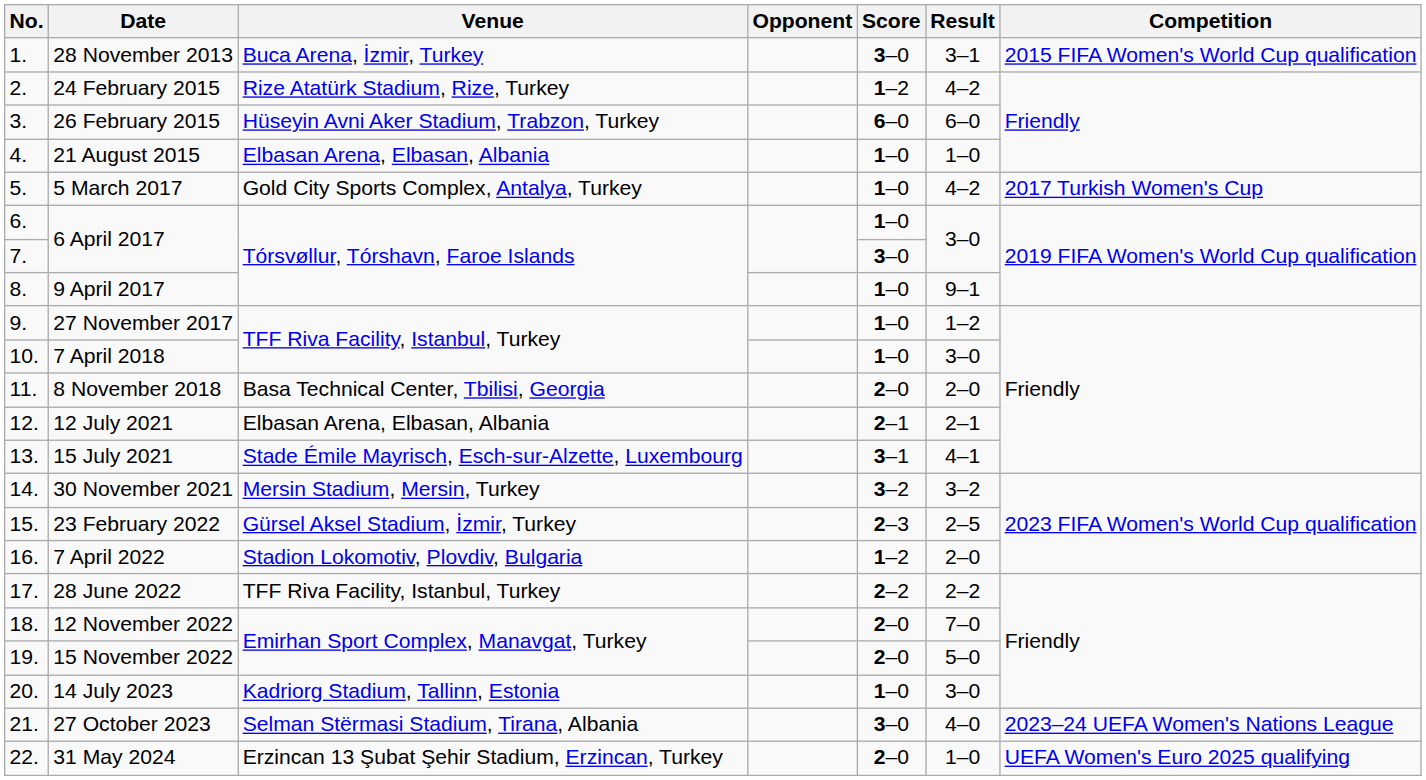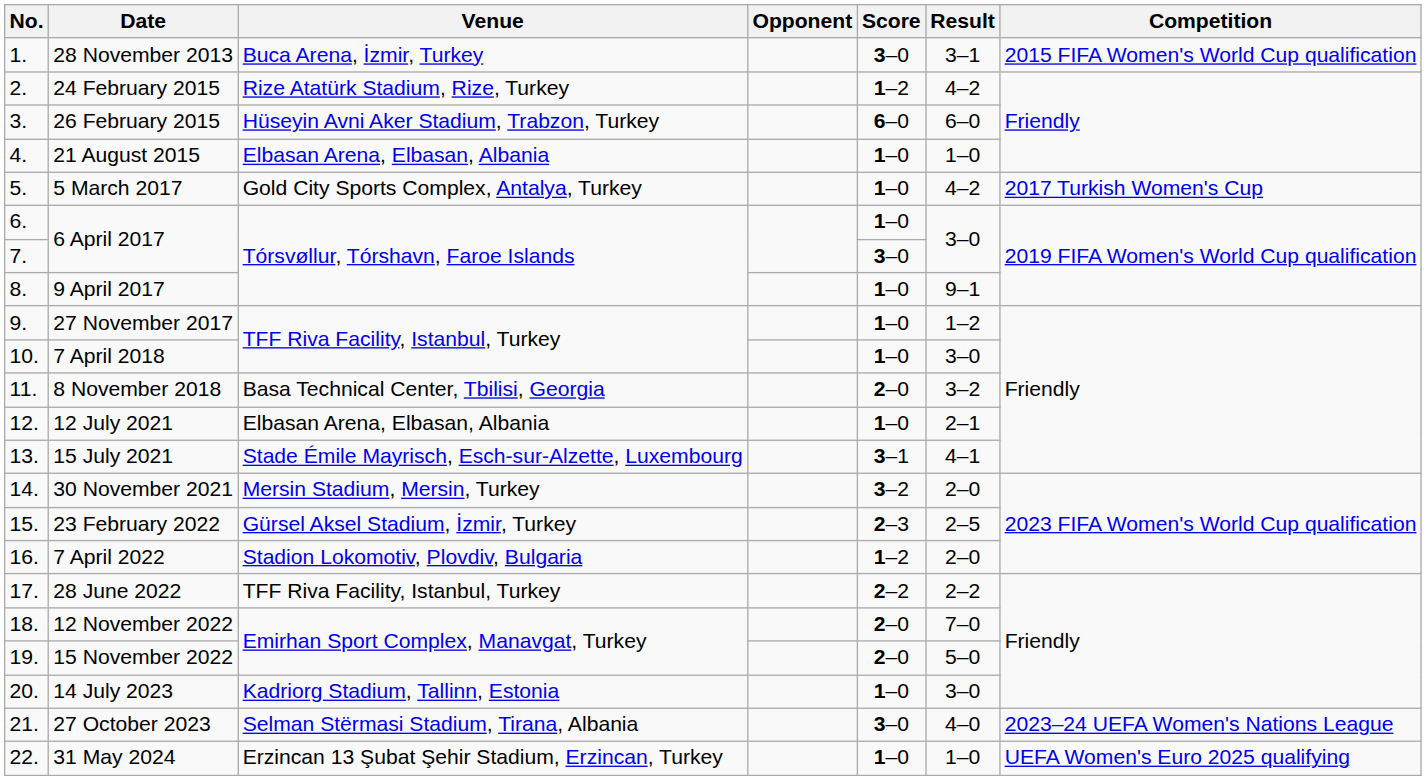8 November 2018 | Result: 2–0 -> 3–2
12 July 2021 | Score: 2–1 -> 1–0
30 November 2021 | Result: 3–2 -> 2–0
31 May 2024 | Score: 2–0 -> 1–0
